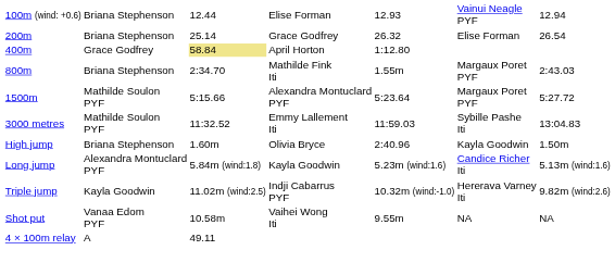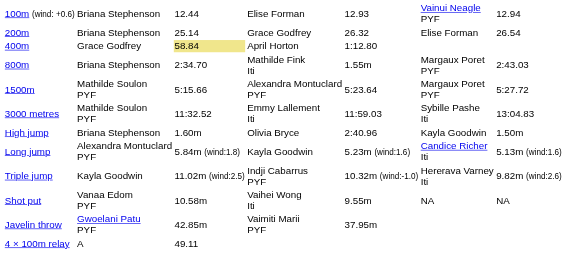+ row: Javelin throw | Gwoelani Patu PYF | 42.85m | Vaimiti Marii PYF | 37.95m
